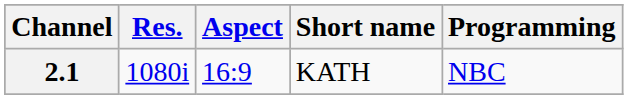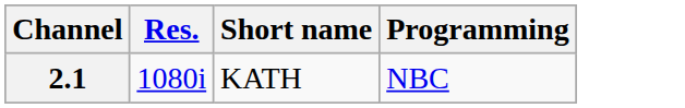- column: Aspect | 16:9
